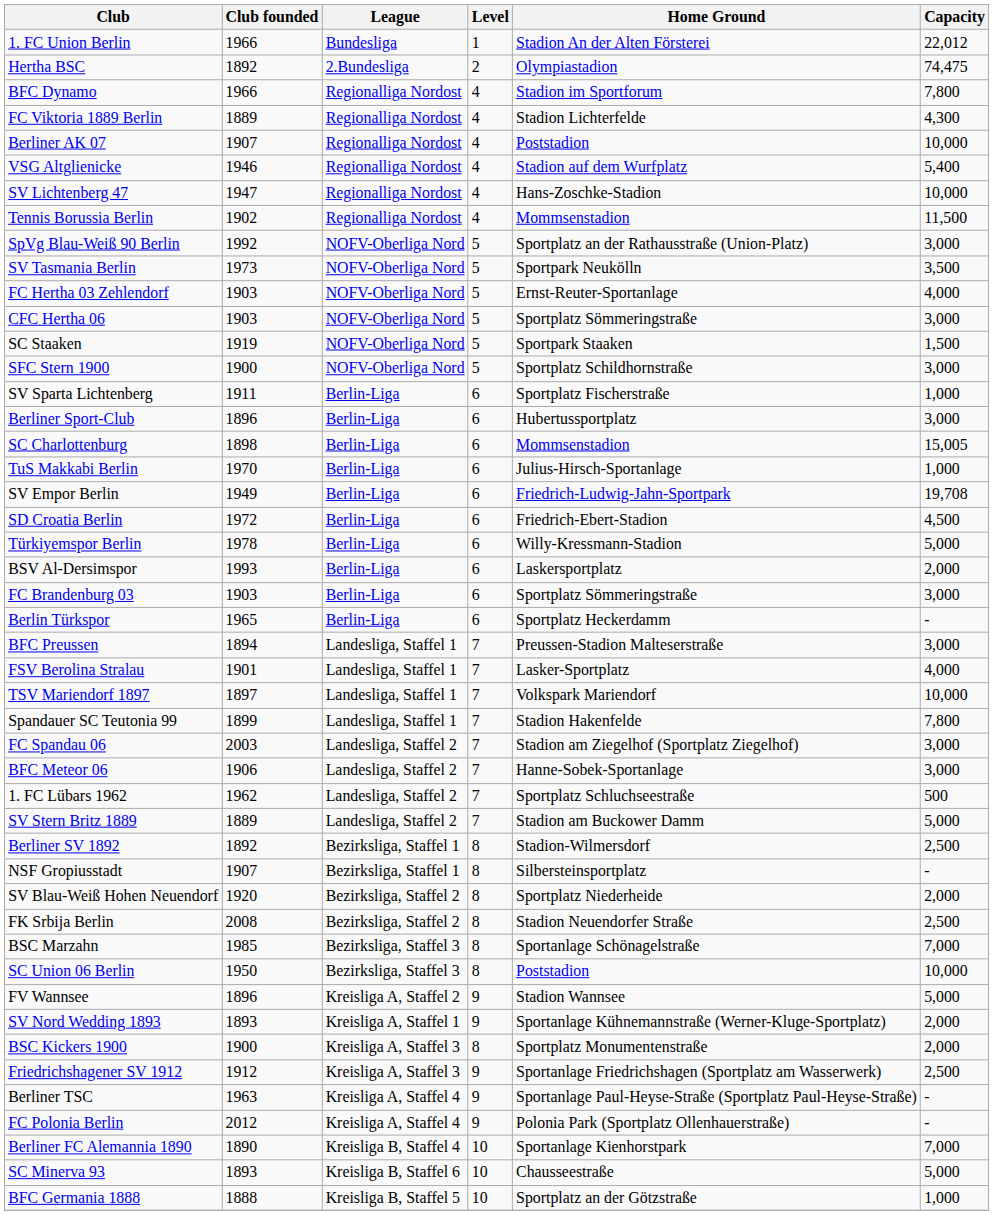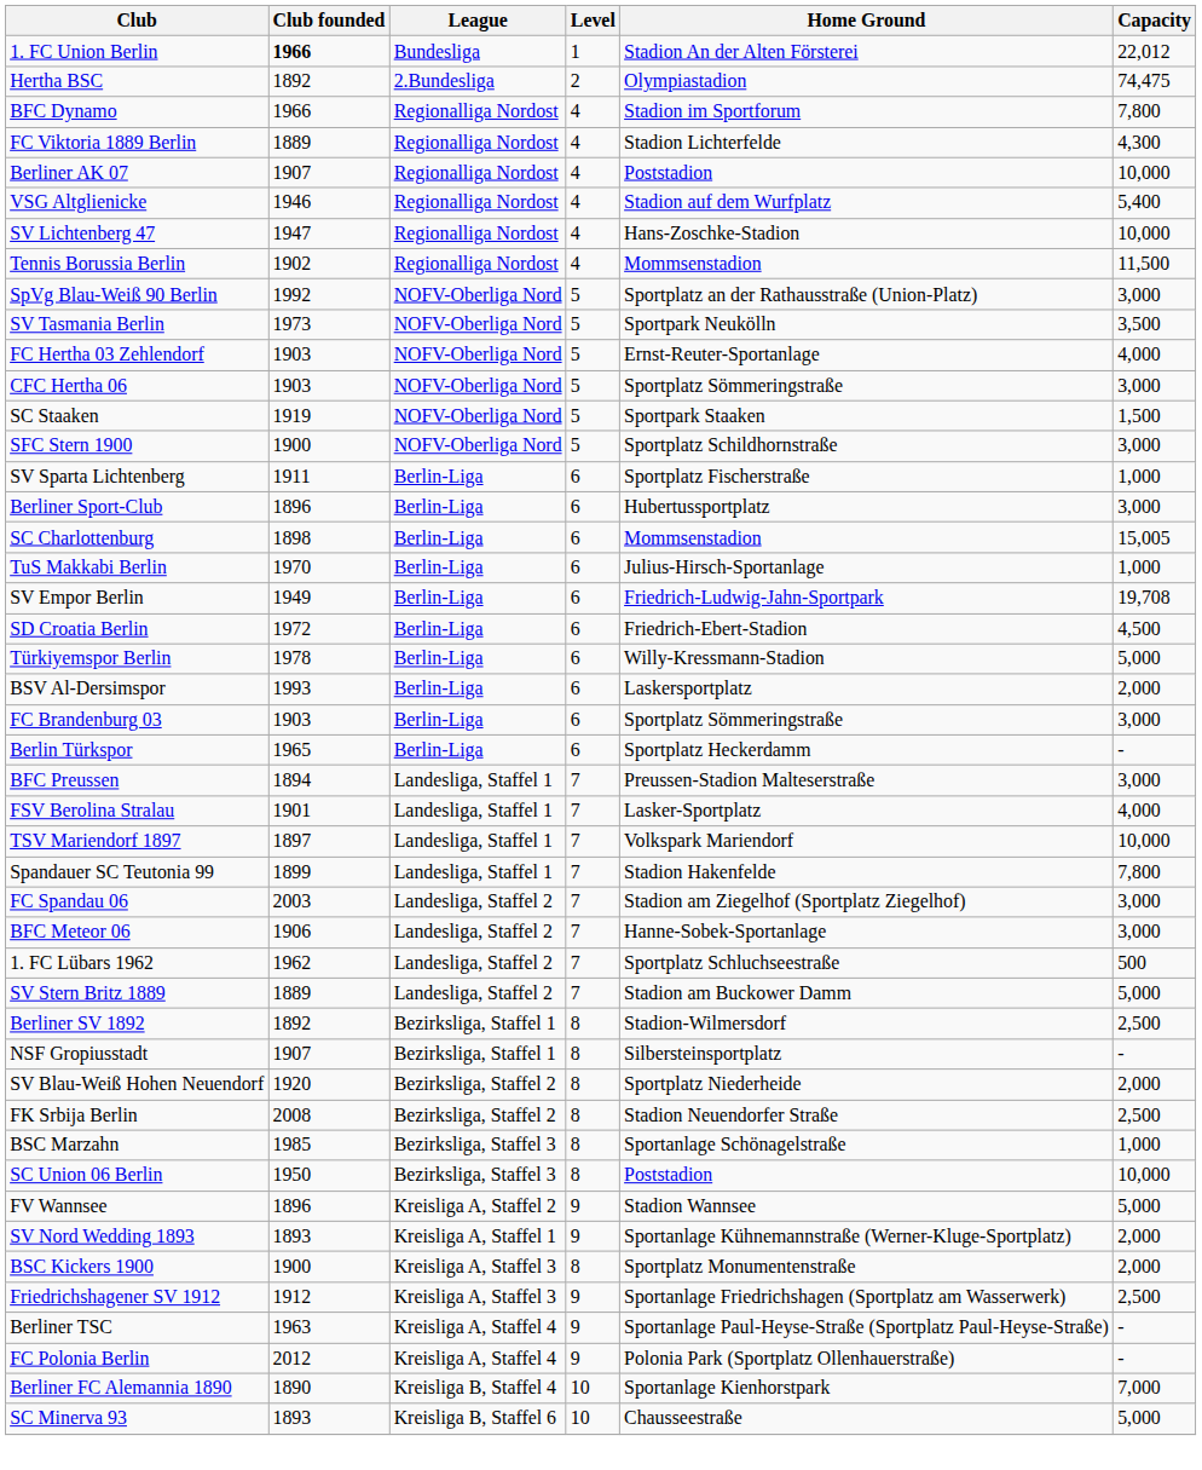1. FC Union Berlin | Club founded: normal -> bold
BSC Marzahn | Capacity: 7,000 -> 1,000
- row: BFC Germania 1888 | 1888 | Kreisliga B, Staffel 5 | 10 | Sportplatz an der Götzstraße | 1,000
